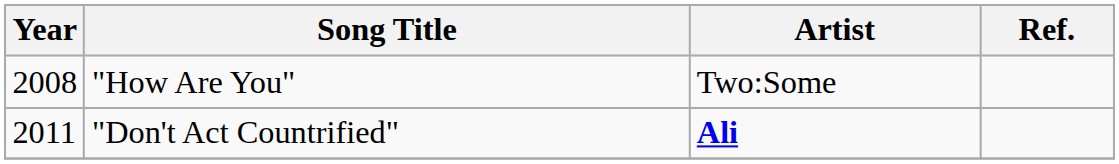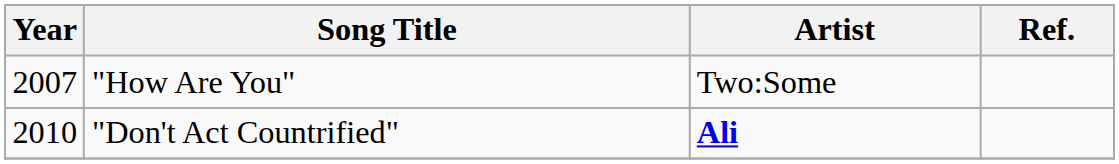"How Are You" | Year: 2008 -> 2007
"Don't Act Countrified" | Year: 2011 -> 2010
